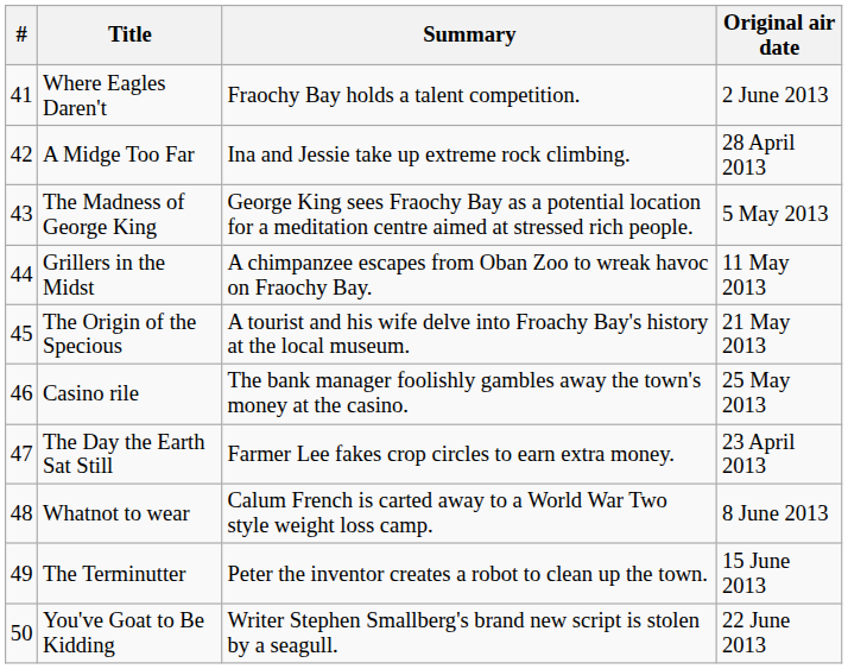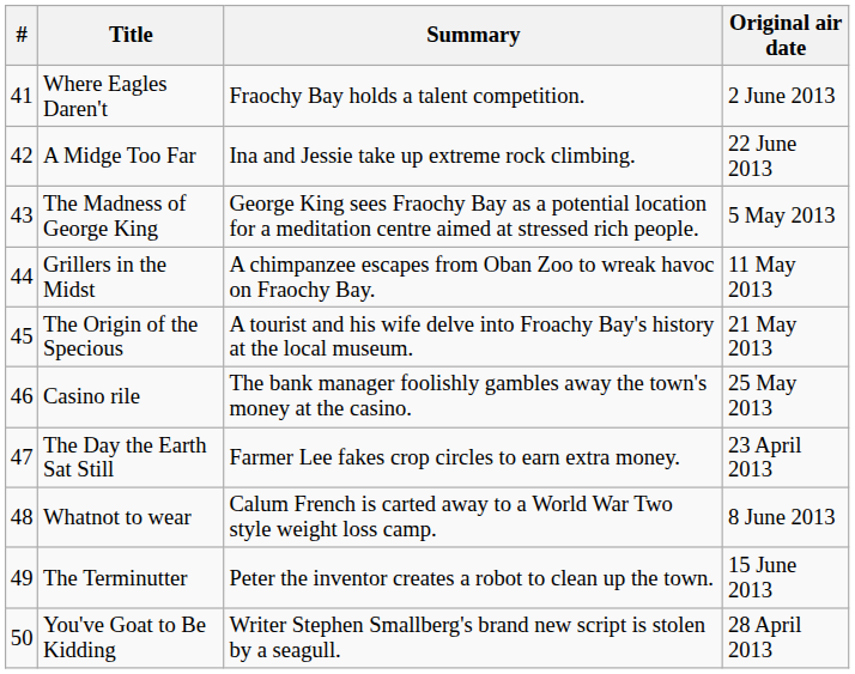A Midge Too Far | Original air date: 28 April 2013 -> 22 June 2013
You've Goat to Be Kidding | Original air date: 22 June 2013 -> 28 April 2013
